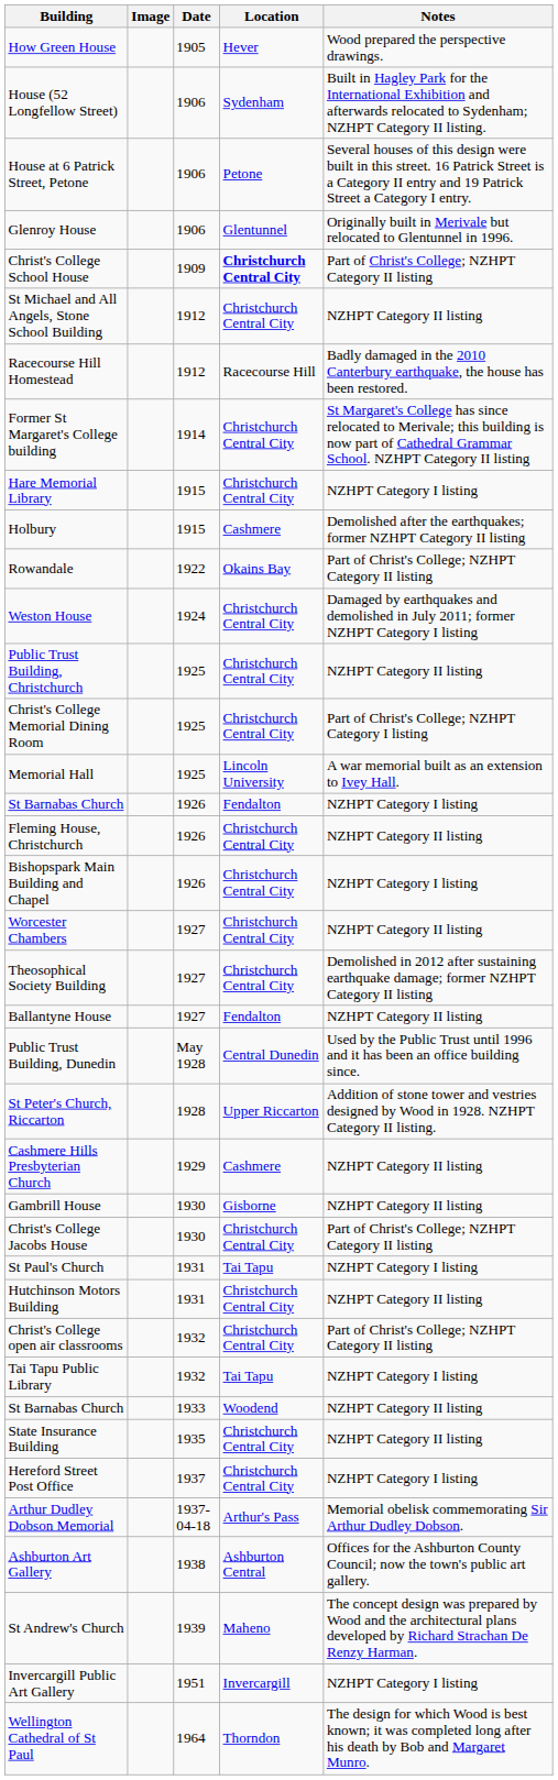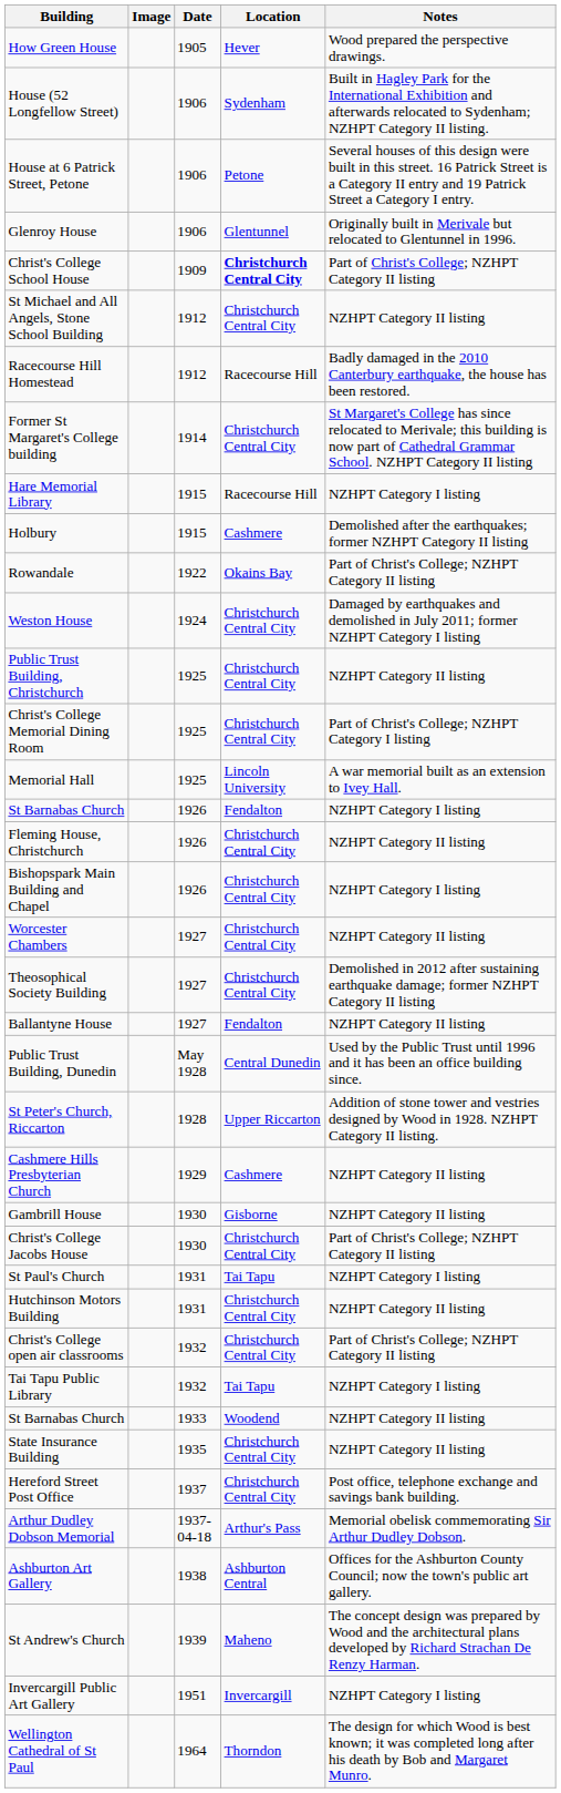Hare Memorial Library | Location: Christchurch Central City -> Racecourse Hill
Hereford Street Post Office | Notes: NZHPT Category I listing -> Post office, telephone exchange and savings bank building.
